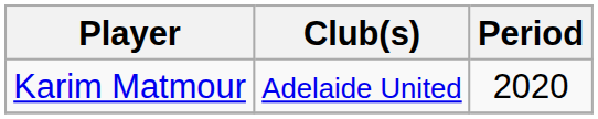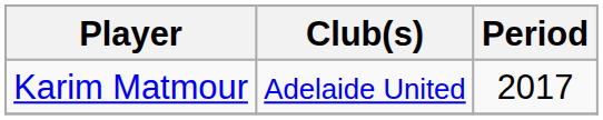Karim Matmour | Period: 2020 -> 2017
